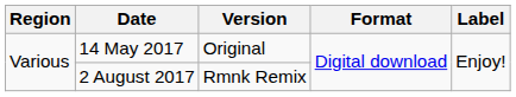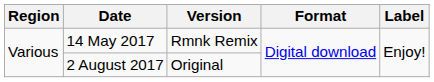14 May 2017 | Version: Original -> Rmnk Remix
2 August 2017 | Version: Rmnk Remix -> Original
